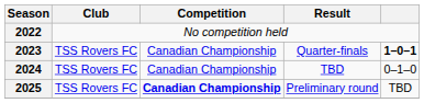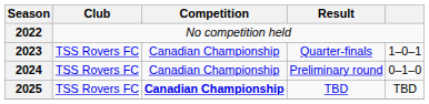2023 | column 5: bold -> normal
2024 | Result: TBD -> Preliminary round
2025 | Result: Preliminary round -> TBD
